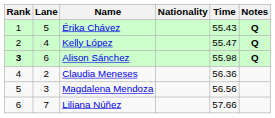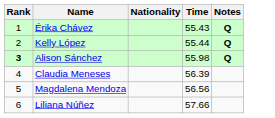- column: Lane | 5 | 4 | 6 | 2 | 3 | 7
Kelly López | Time: 55.47 -> 55.44
Claudia Meneses | Time: 56.36 -> 56.39
